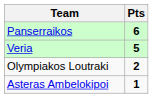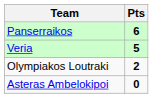Asteras Ambelokipoi | Pts: 1 -> 0
